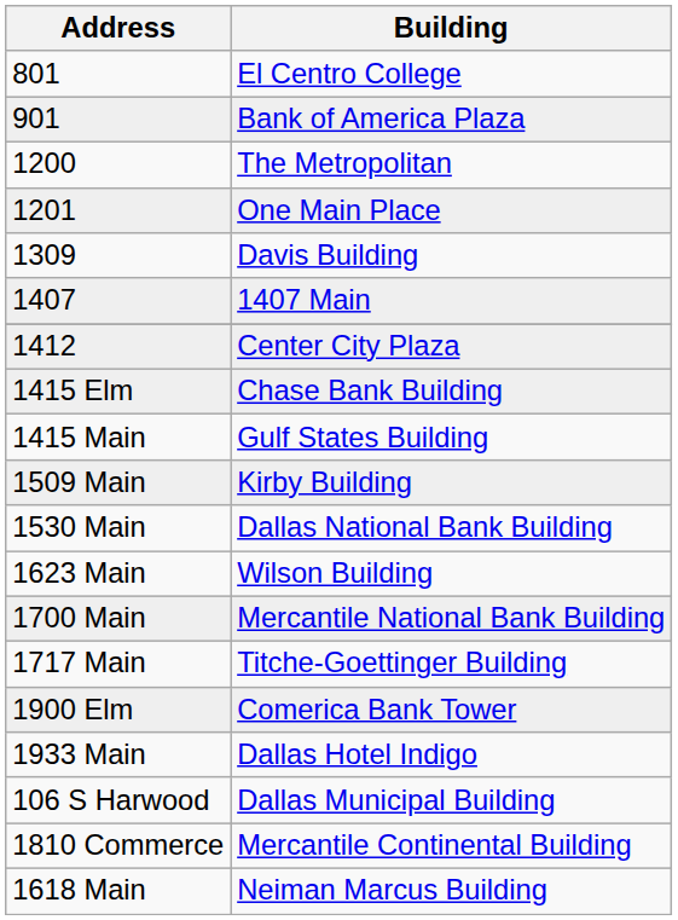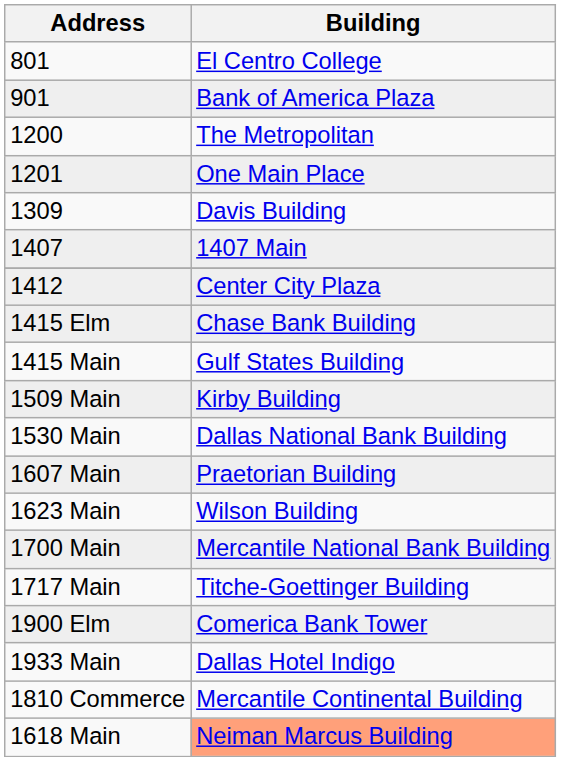+ row: 1607 Main | Praetorian Building
- row: 106 S Harwood | Dallas Municipal Building
1618 Main | Building: no background -> lightsalmon background
